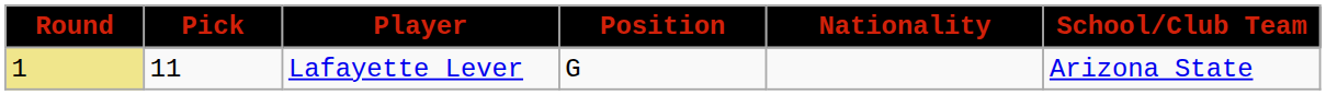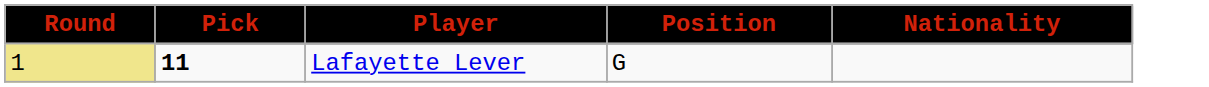- column: School/Club Team | Arizona State
Lafayette Lever | Pick: normal -> bold
